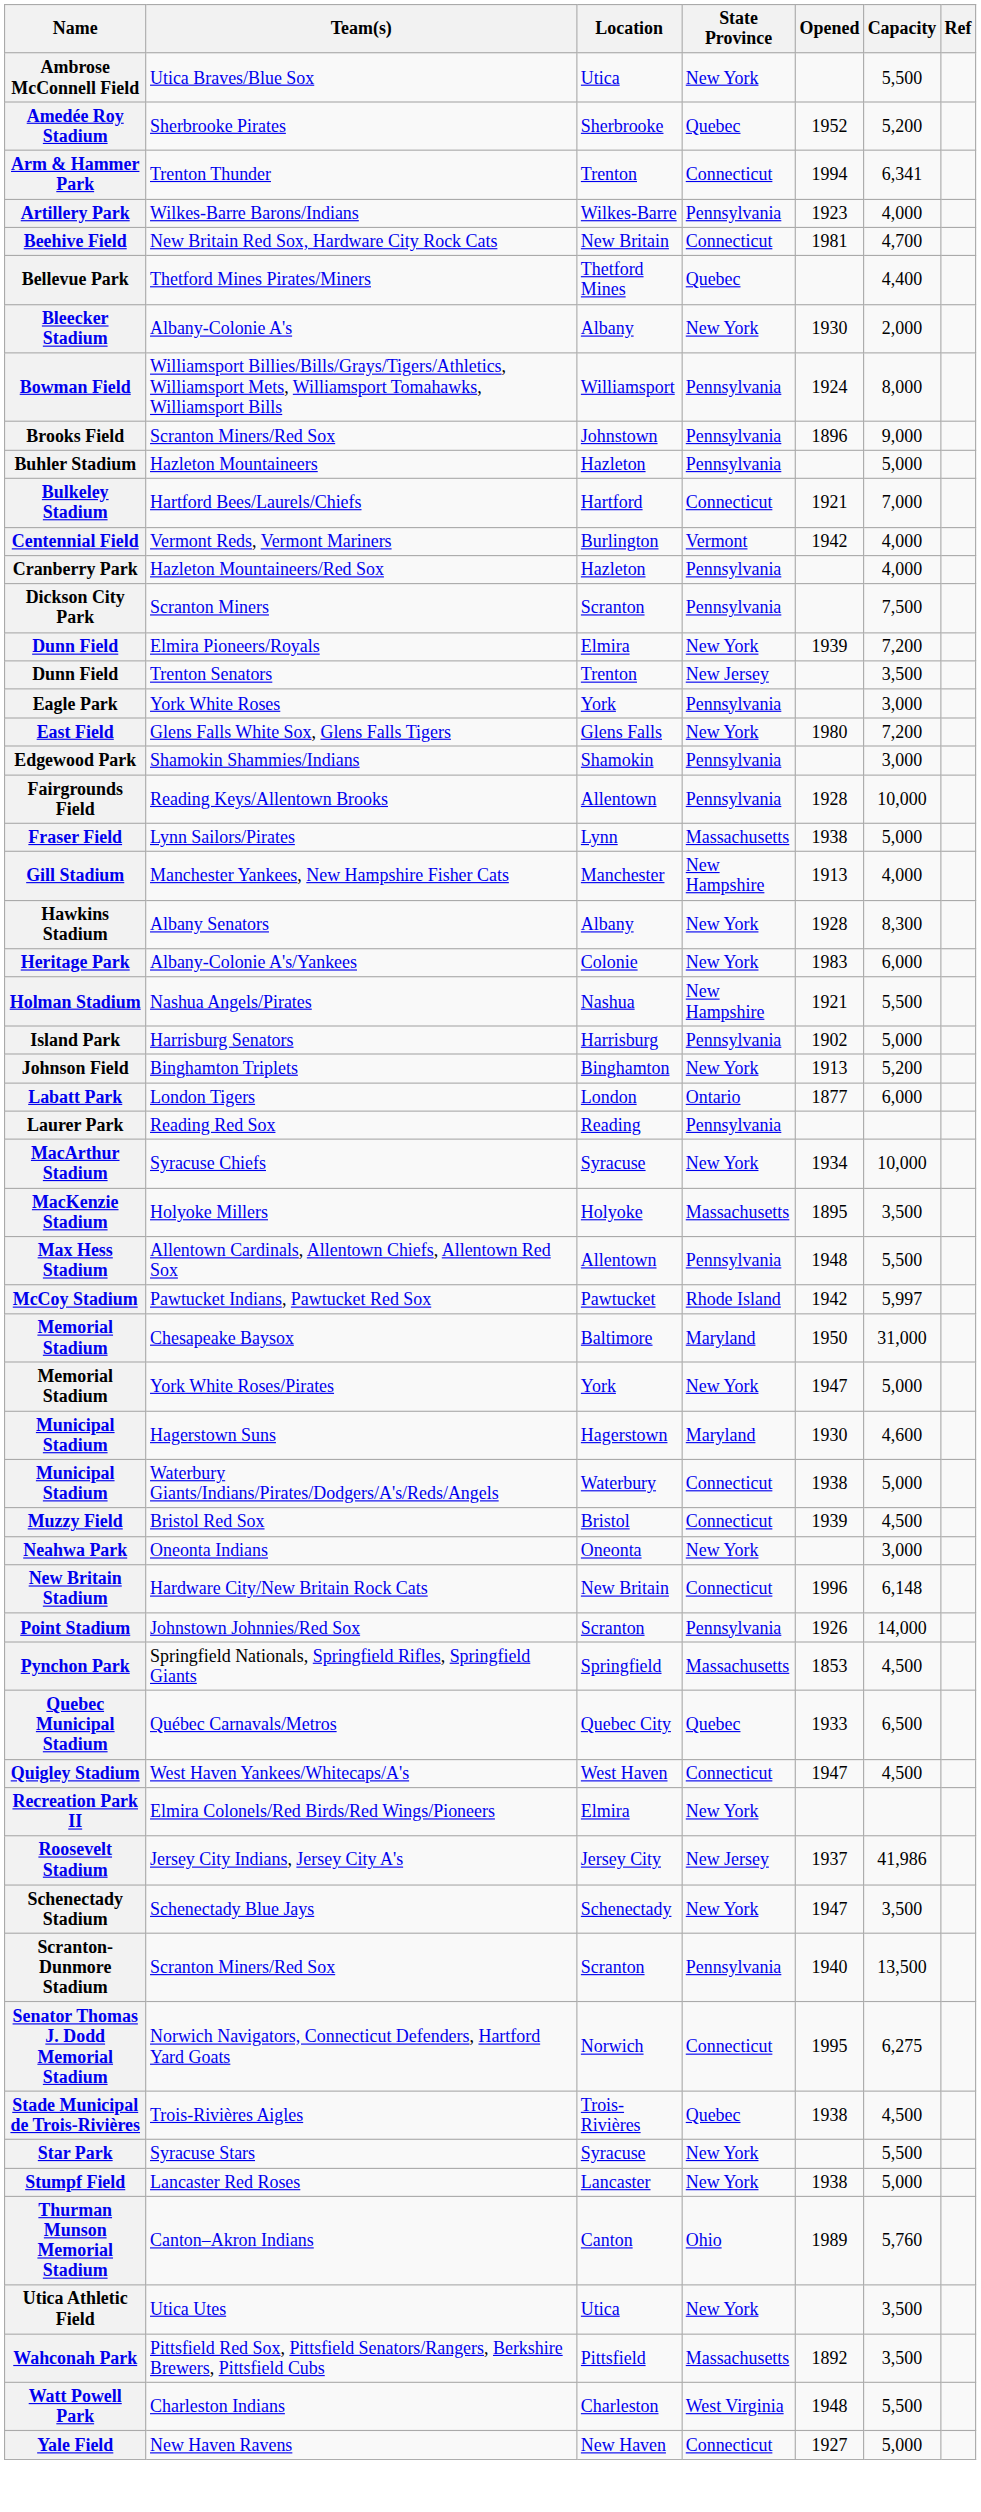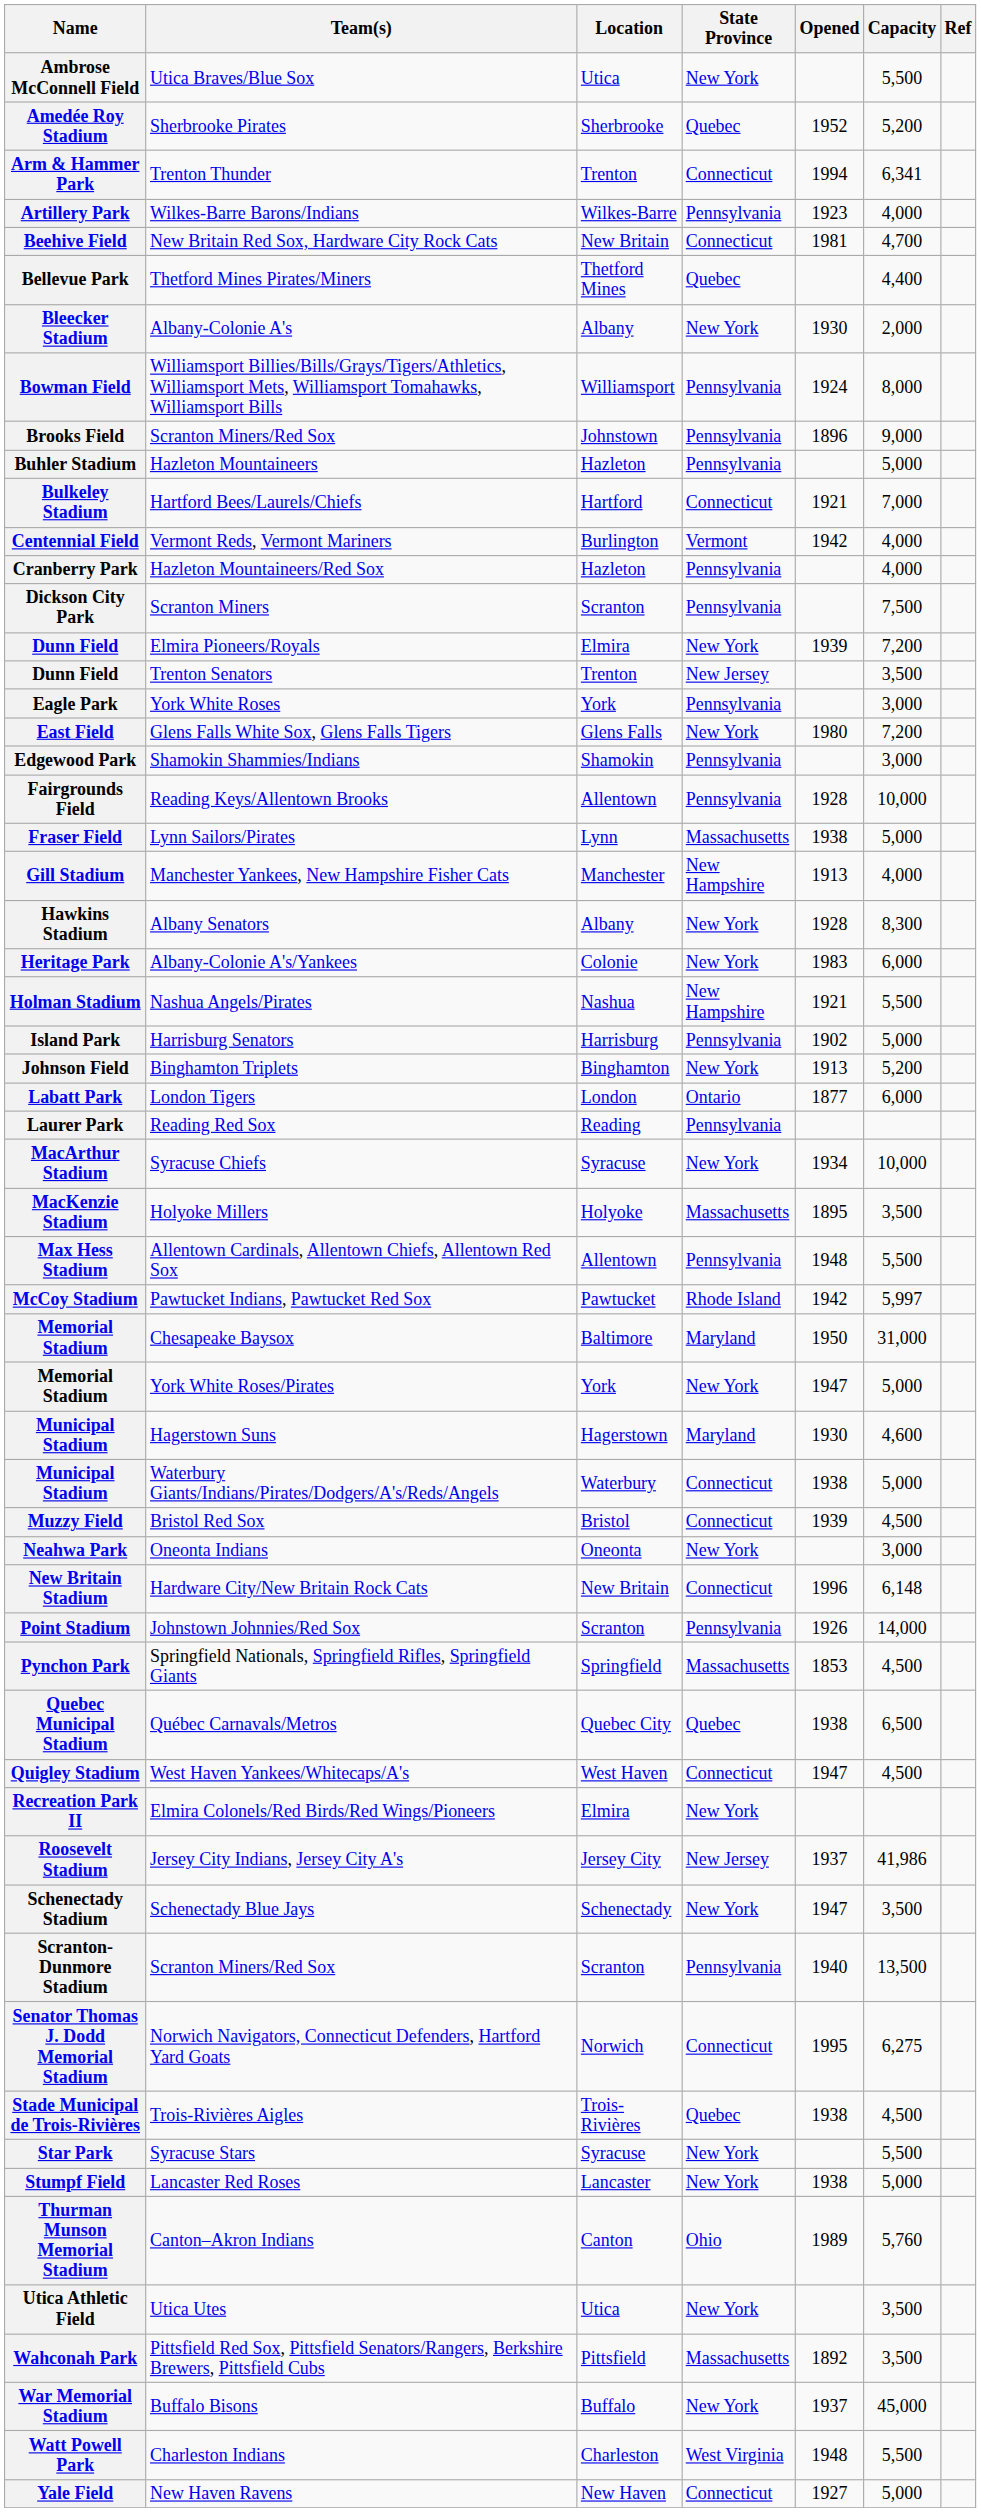Quebec Municipal Stadium | Opened: 1933 -> 1938
+ row: War Memorial Stadium | Buffalo Bisons | Buffalo | New York | 1937 | 45,000
